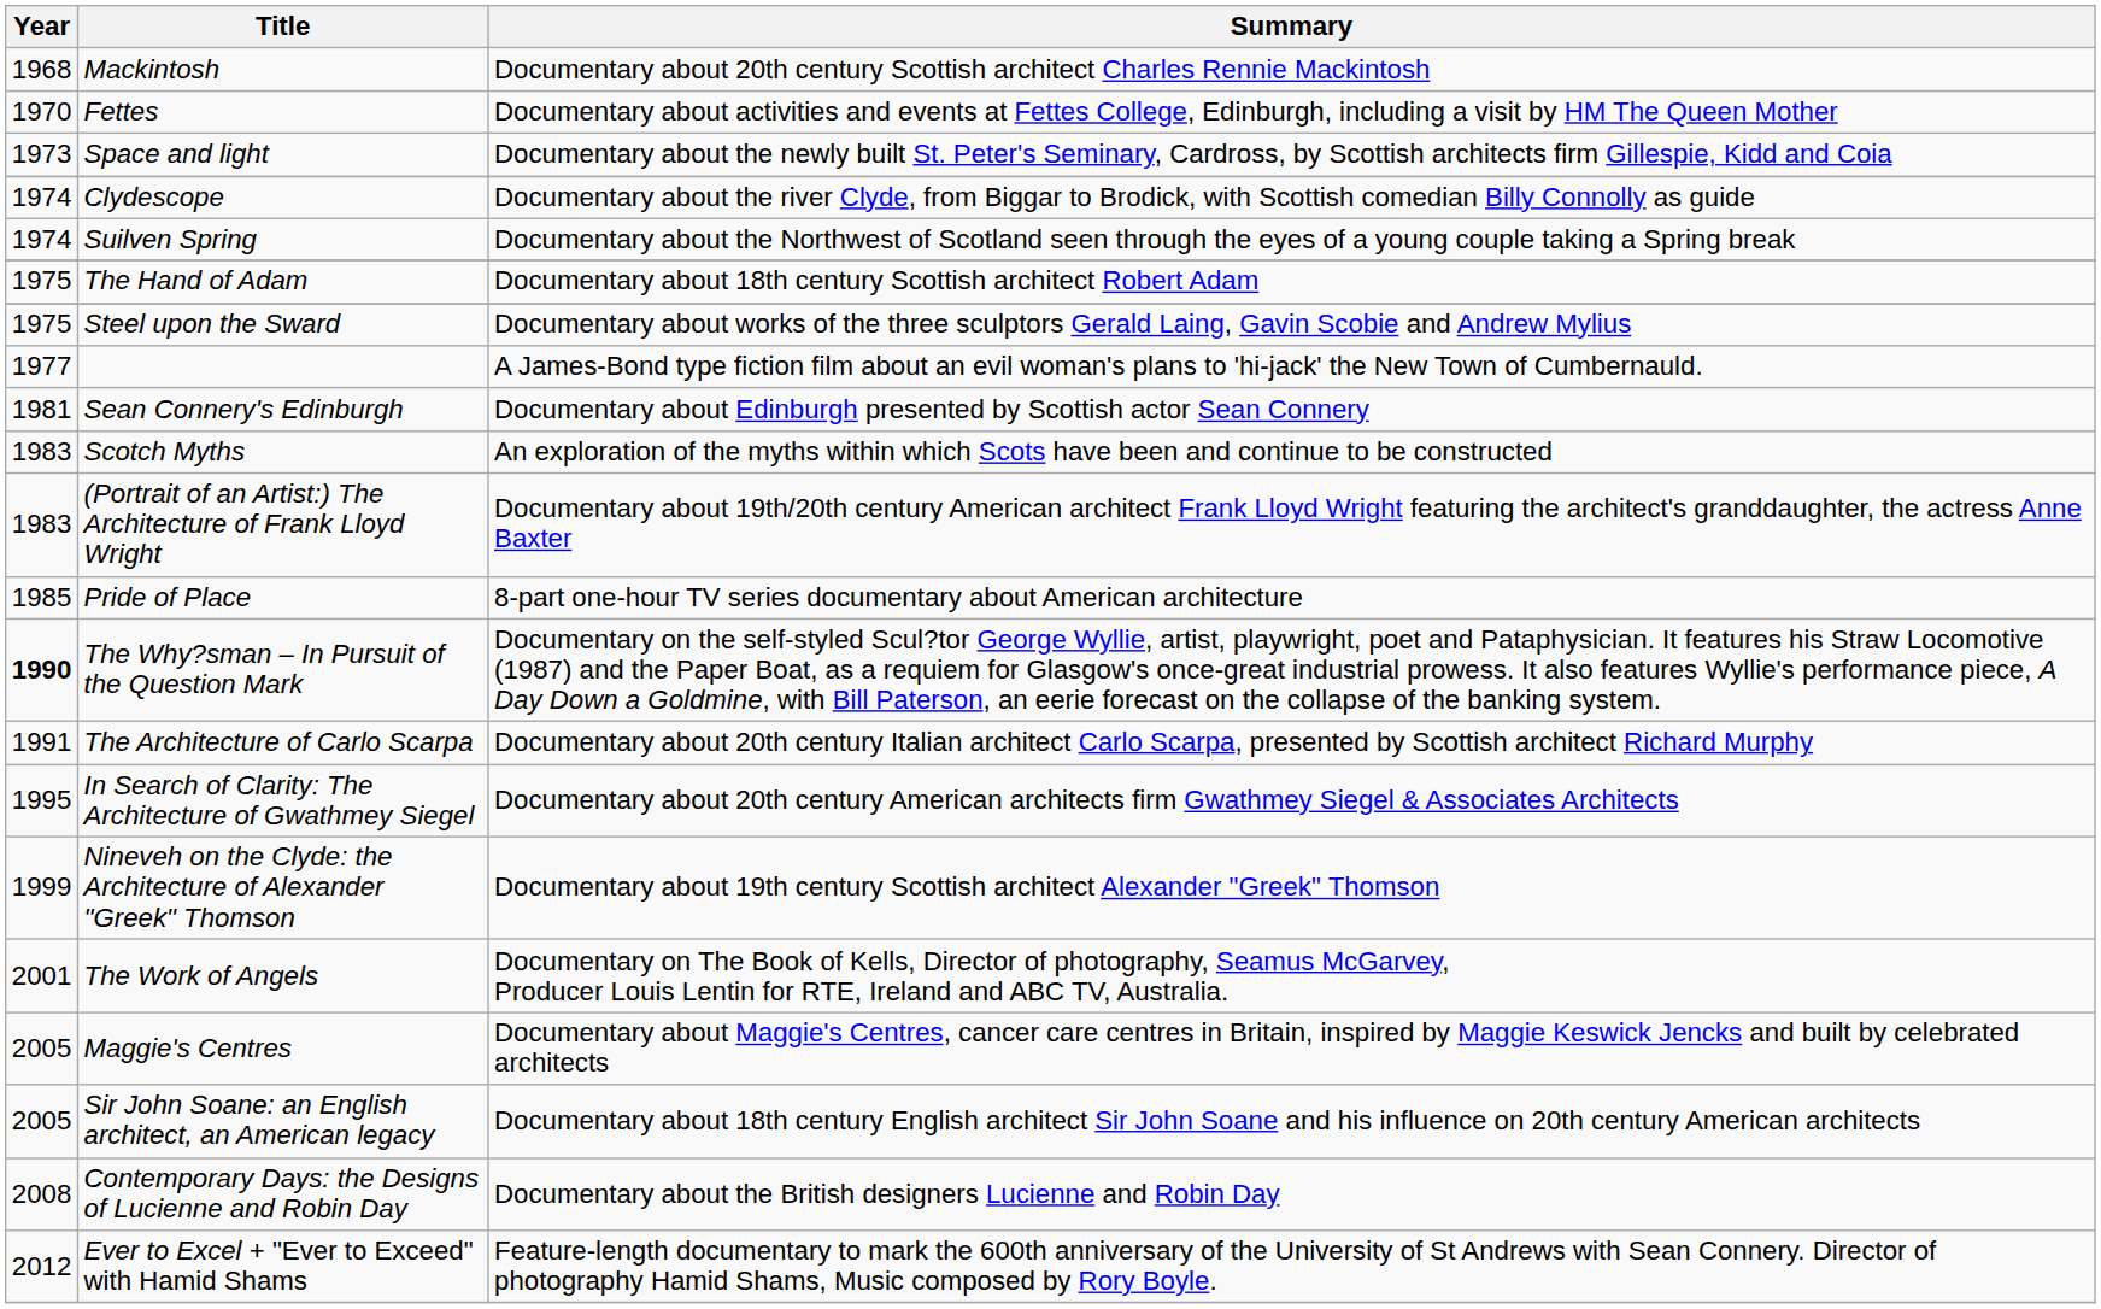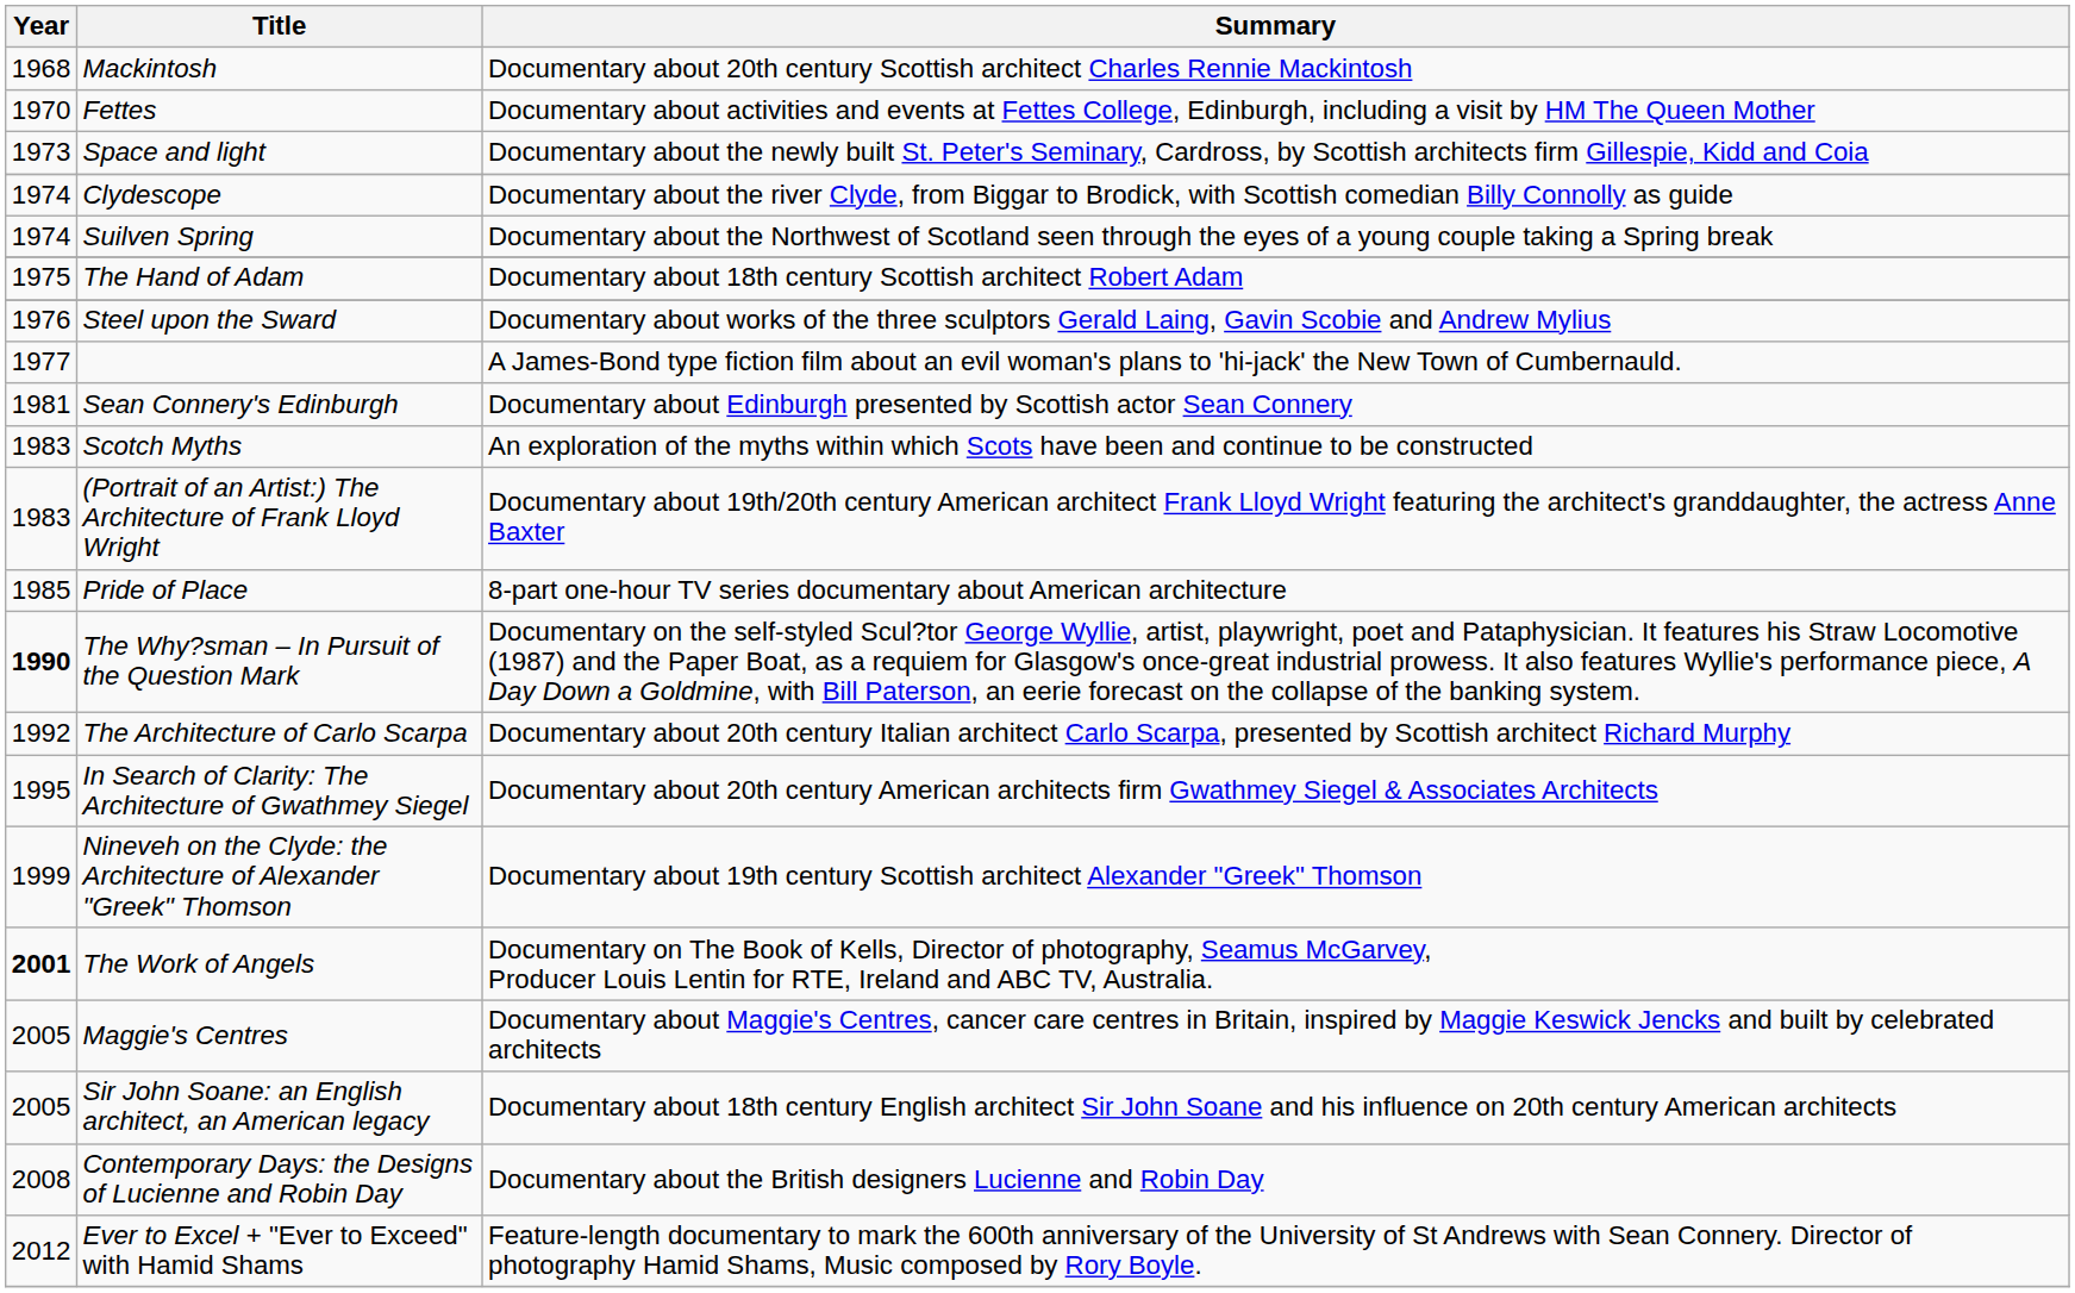Steel upon the Sward | Year: 1975 -> 1976
The Architecture of Carlo Scarpa | Year: 1991 -> 1992
The Work of Angels | Year: normal -> bold
